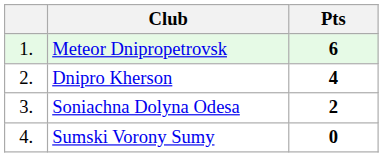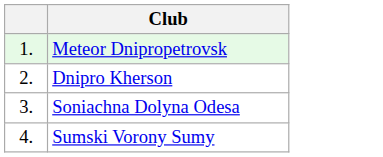- column: Pts | 6 | 4 | 2 | 0
